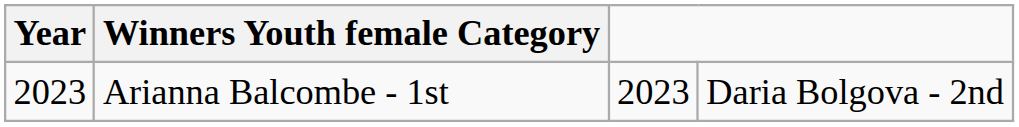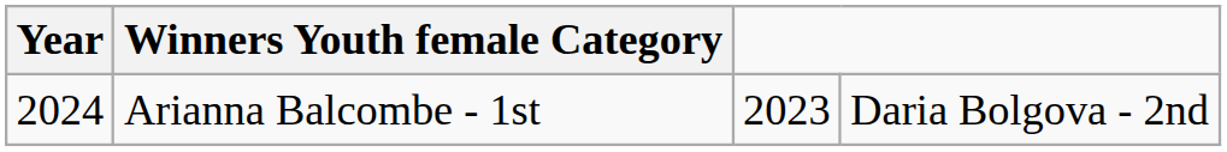Arianna Balcombe - 1st | Year: 2023 -> 2024
